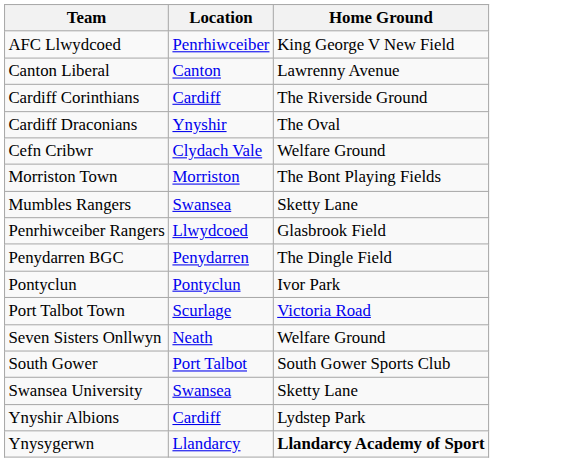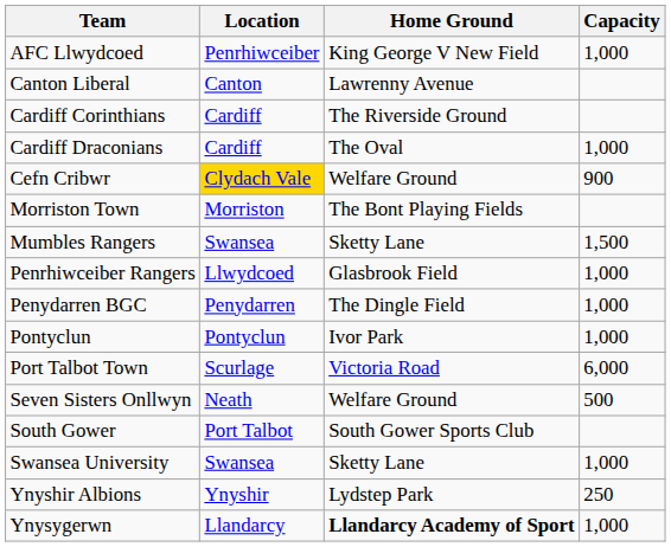+ column: Capacity | 1,000 | 1,000 | 900 | 1,500 | 1,000 | 1,000 | 1,000 | 6,000 | 500 | 1,000 | 250 | 1,000
Cardiff Draconians | Location: Ynyshir -> Cardiff
Cefn Cribwr | Location: no background -> gold background
Ynyshir Albions | Location: Cardiff -> Ynyshir
